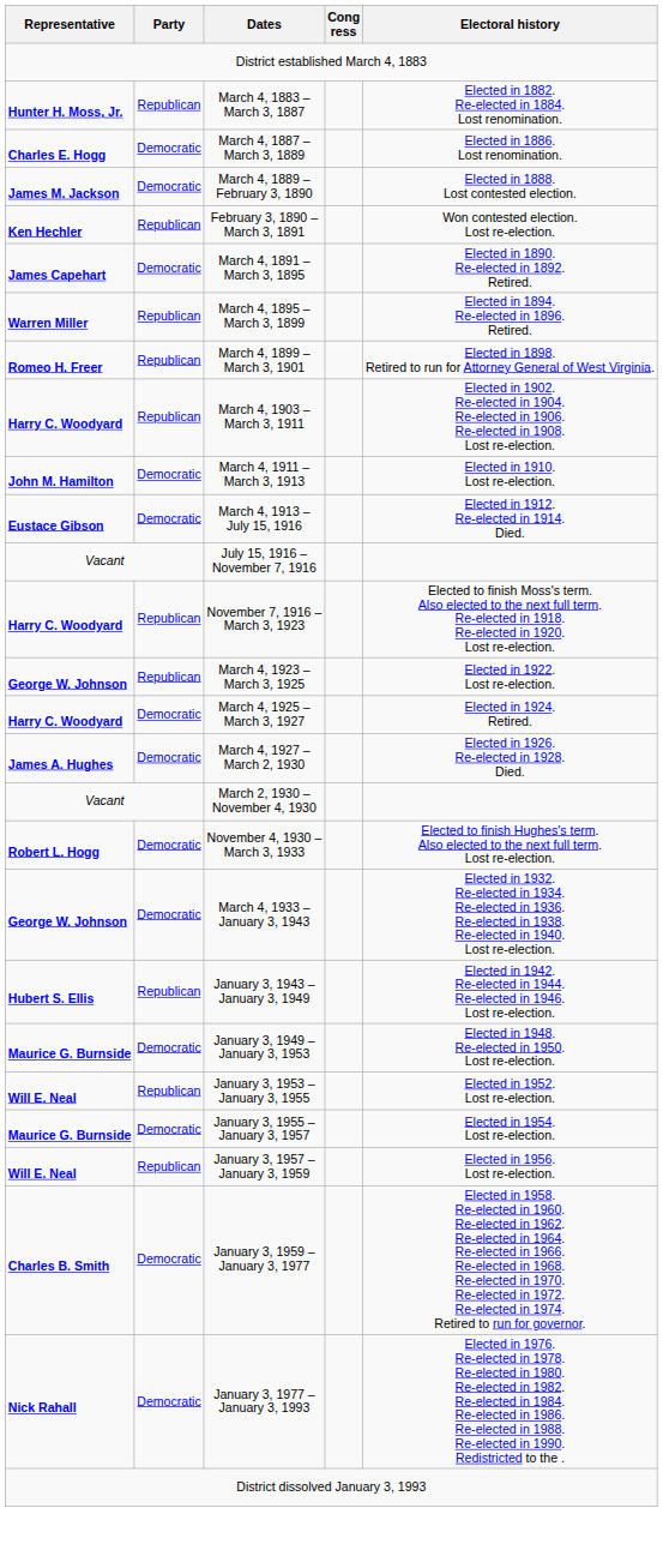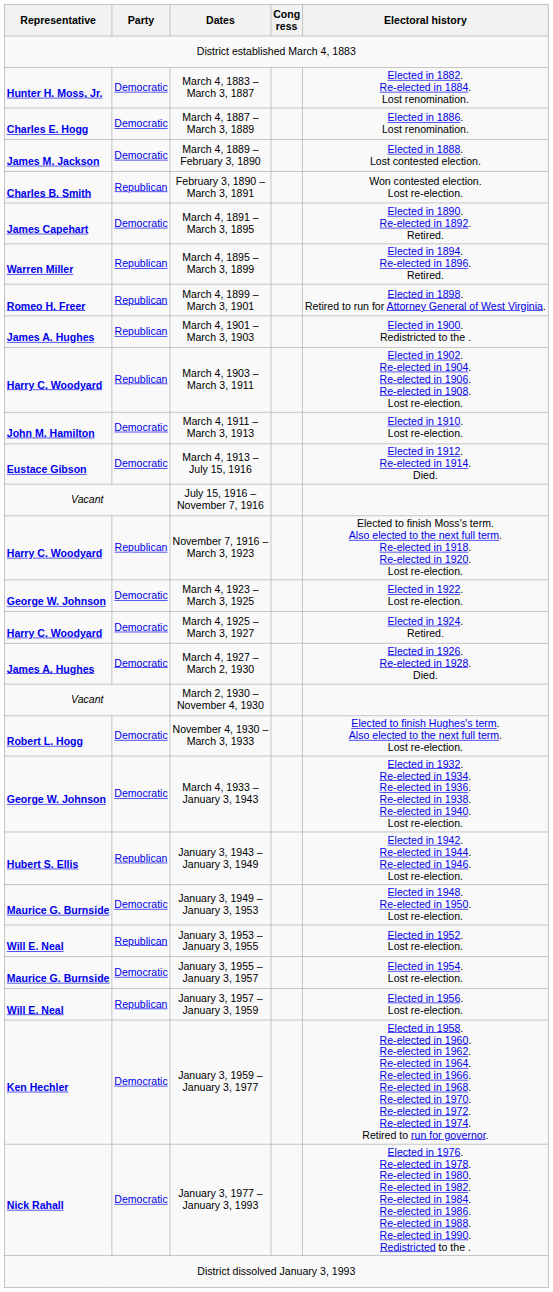March 4, 1883 – March 3, 1887 | Party: Republican -> Democratic
February 3, 1890 – March 3, 1891 | Representative: Ken Hechler -> Charles B. Smith
+ row: James A. Hughes | Republican | March 4, 1901 – March 3, 1903 | Elected in 1900. Redistricted to the .
March 4, 1923 – March 3, 1925 | Party: Republican -> Democratic
January 3, 1959 – January 3, 1977 | Representative: Charles B. Smith -> Ken Hechler
